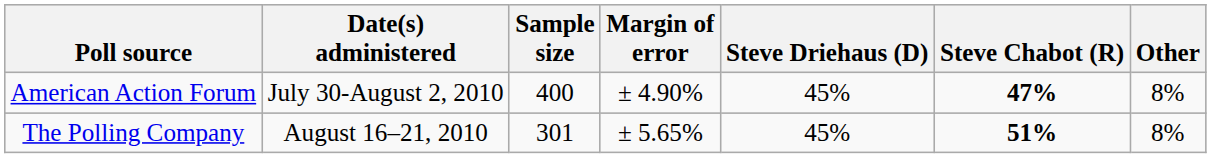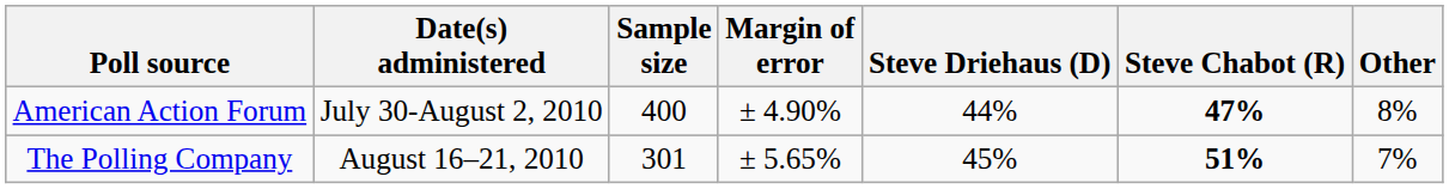American Action Forum | Steve Driehaus (D): 45% -> 44%
The Polling Company | Other: 8% -> 7%
